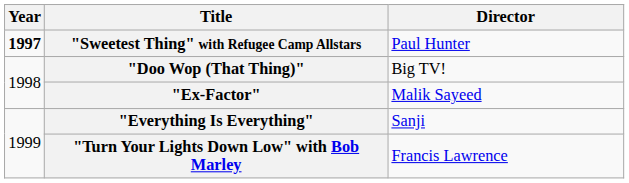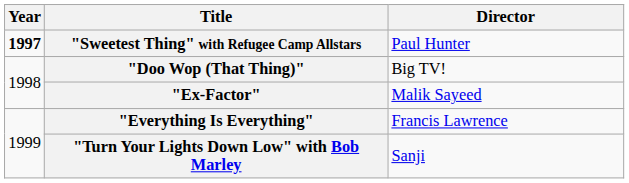"Everything Is Everything" | Director: Sanji -> Francis Lawrence
"Turn Your Lights Down Low" with Bob Marley | Director: Francis Lawrence -> Sanji
